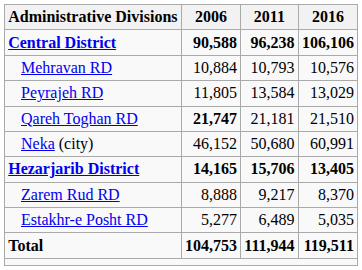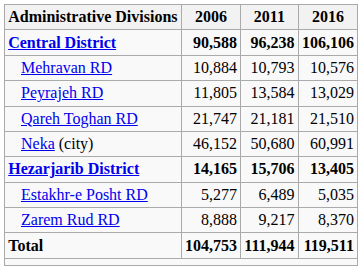Qareh Toghan RD | 2006: bold -> normal
rows swapped: Estakhr-e Posht RD <-> Zarem Rud RD
